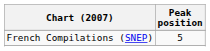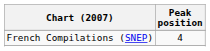French Compilations (SNEP) | Peak position: 5 -> 4
